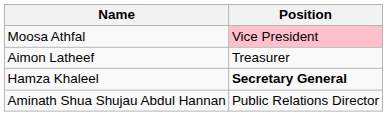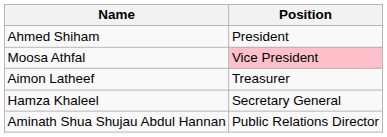+ row: Ahmed Shiham | President
Hamza Khaleel | Position: bold -> normal
